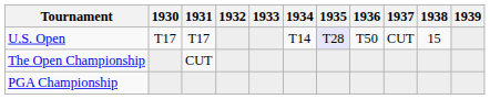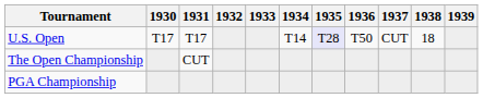U.S. Open | 1938: 15 -> 18
